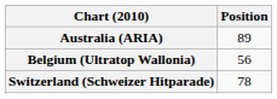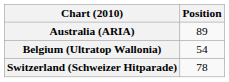Belgium (Ultratop Wallonia) | Position: 56 -> 54
